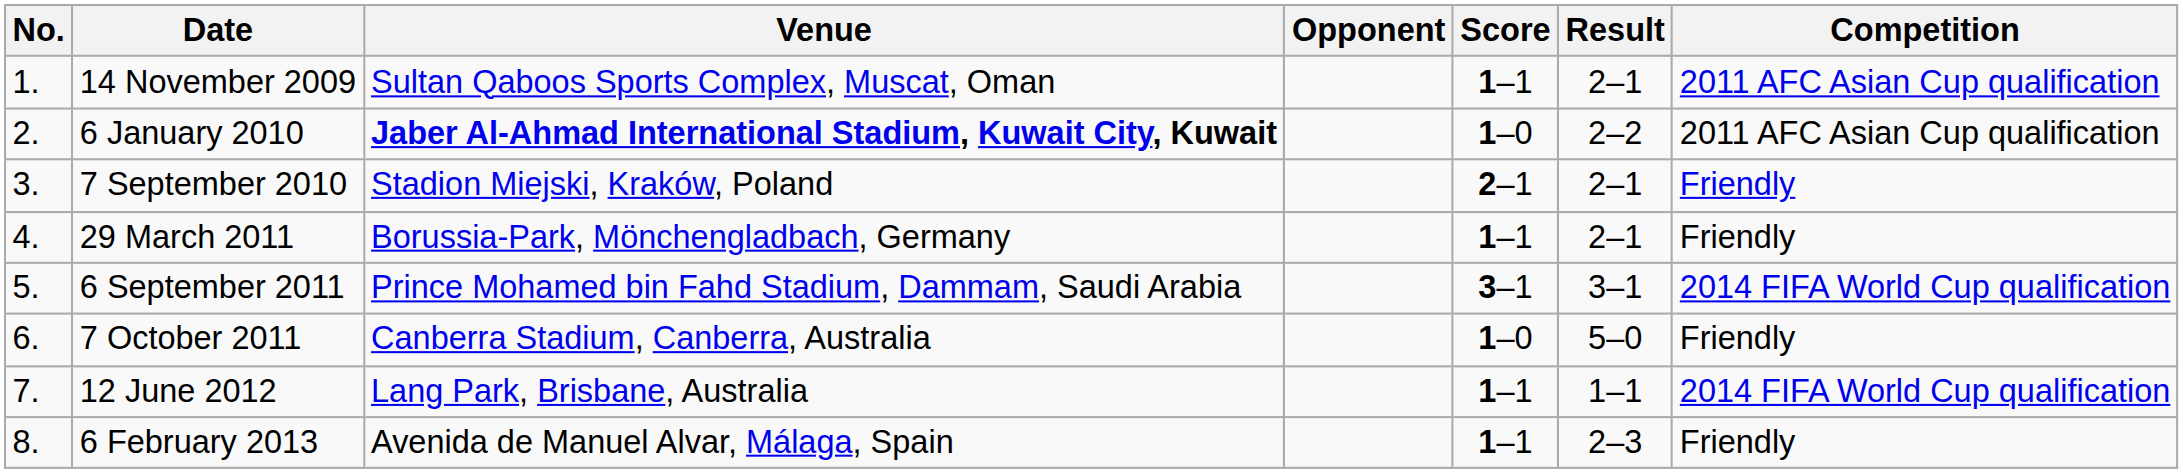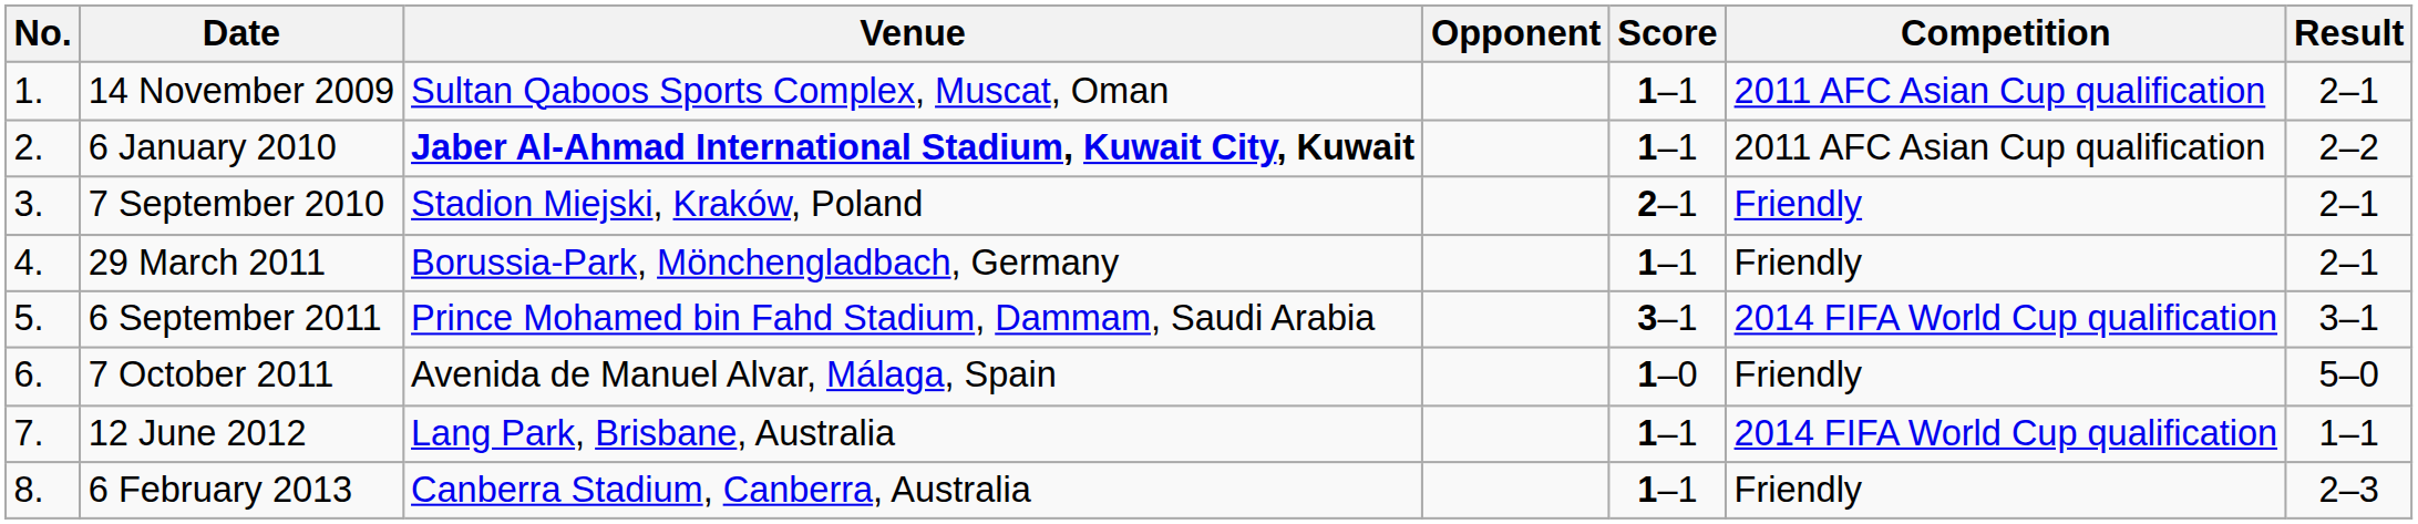columns swapped: Result <-> Competition
6 January 2010 | Score: 1–0 -> 1–1
7 October 2011 | Venue: Canberra Stadium, Canberra, Australia -> Avenida de Manuel Alvar, Málaga, Spain
6 February 2013 | Venue: Avenida de Manuel Alvar, Málaga, Spain -> Canberra Stadium, Canberra, Australia
